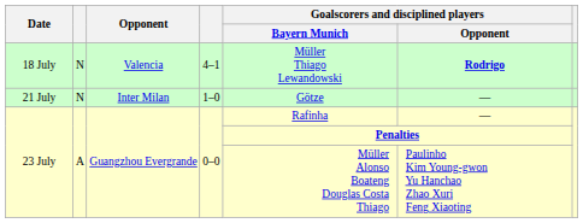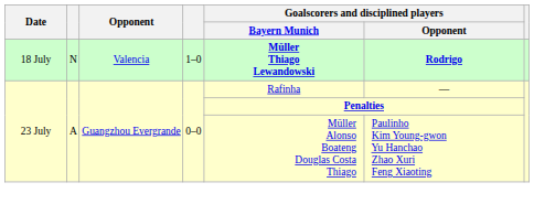18 July | column 4: 4–1 -> 1–0
18 July | Goalscorers and disciplined players / Bayern Munich: normal -> bold
- row: 21 July | N | Inter Milan | 1–0 | Götze | —
